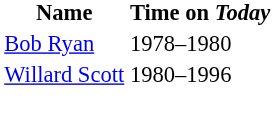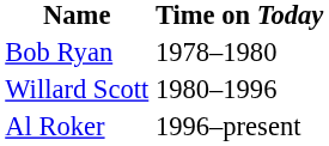+ row: Al Roker | 1996–present
